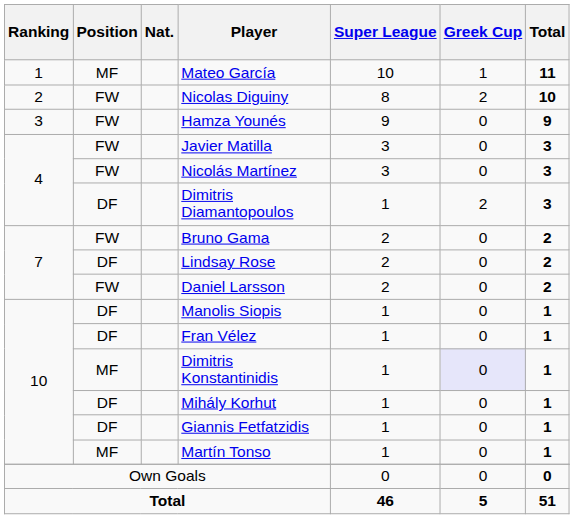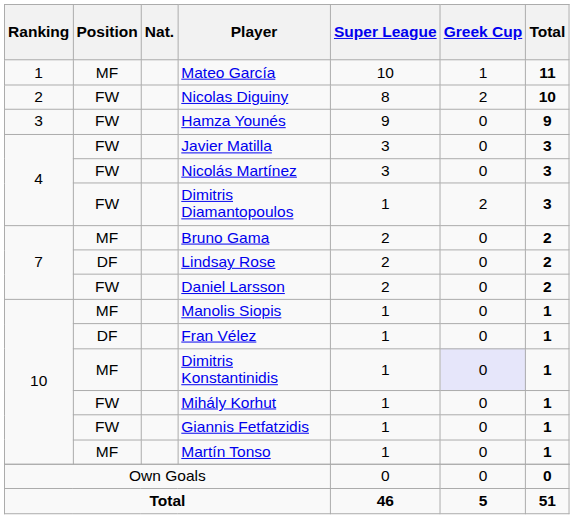Dimitris Diamantopoulos | Position: DF -> FW
Bruno Gama | Position: FW -> MF
Manolis Siopis | Position: DF -> MF
Mihály Korhut | Position: DF -> FW
Giannis Fetfatzidis | Position: DF -> FW
